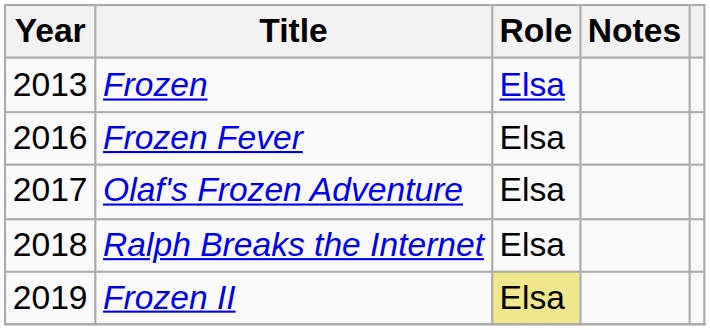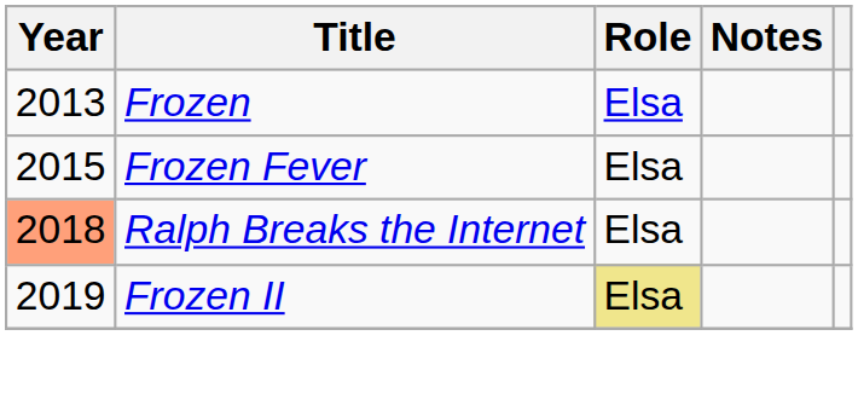Frozen Fever | Year: 2016 -> 2015
- row: 2017 | Olaf's Frozen Adventure | Elsa
Ralph Breaks the Internet | Year: no background -> lightsalmon background
